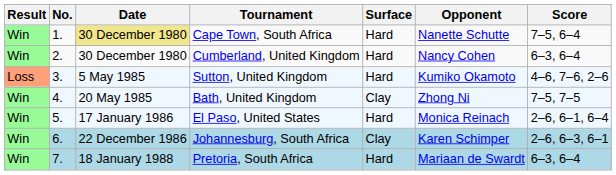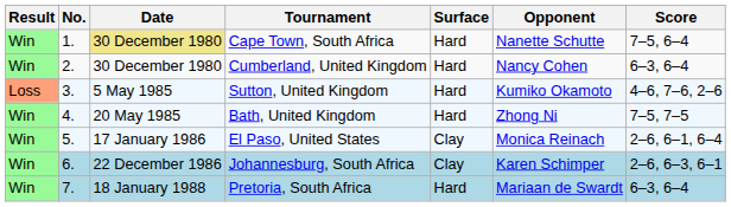Bath, United Kingdom | Surface: Clay -> Hard
El Paso, United States | Surface: Hard -> Clay
